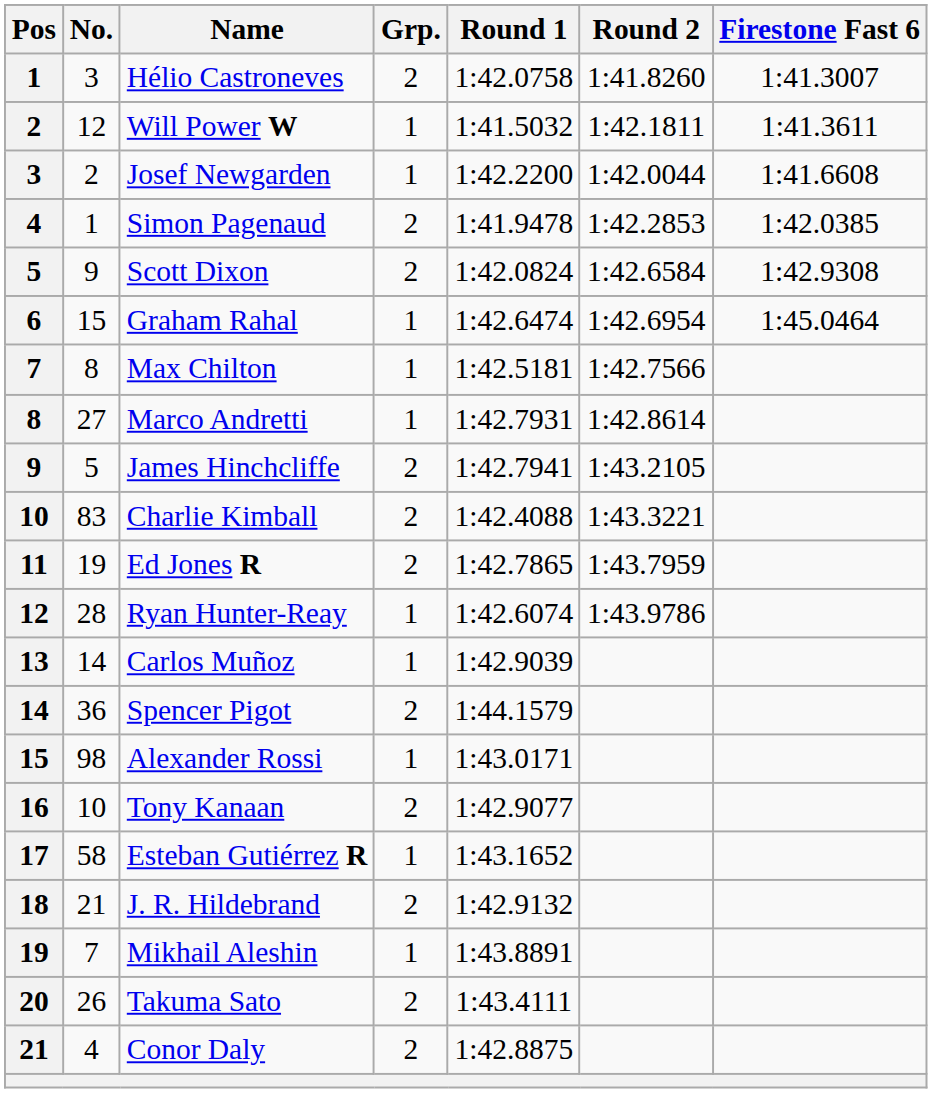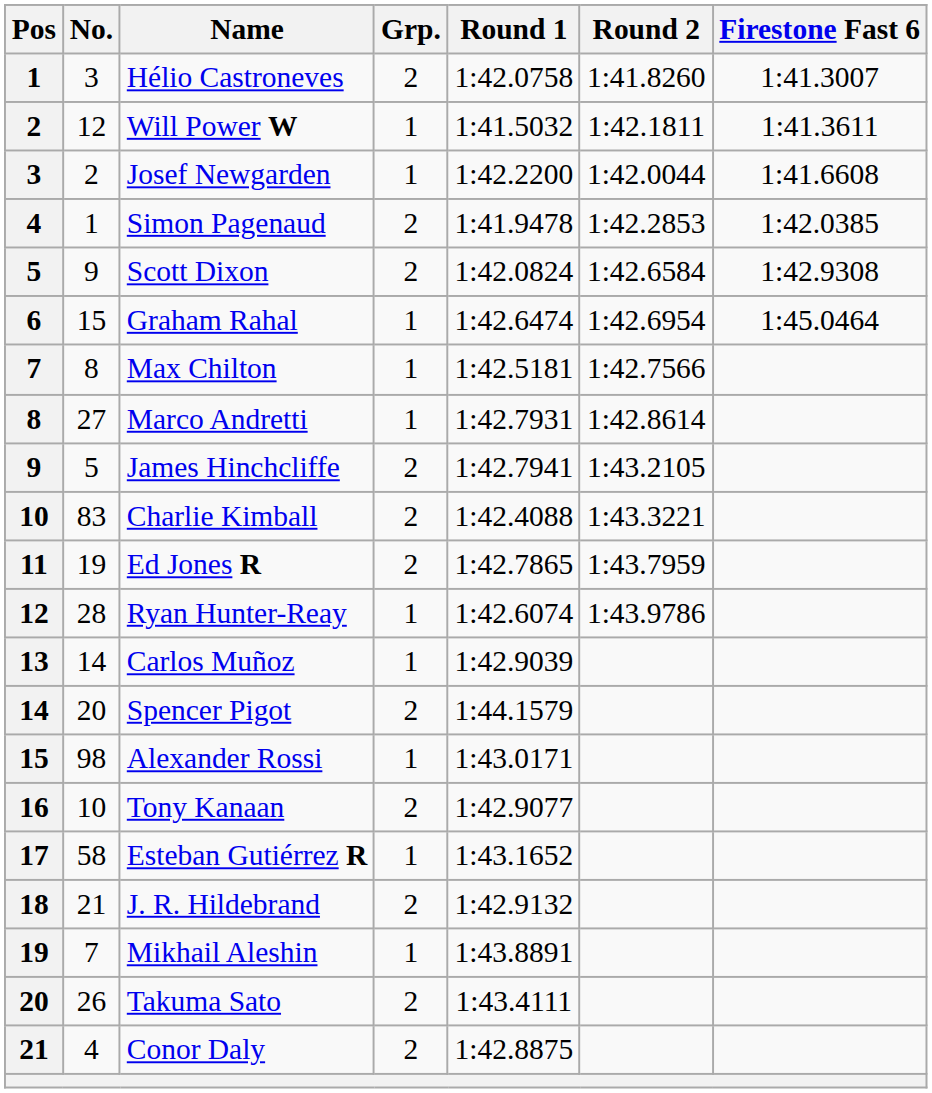Spencer Pigot | No.: 36 -> 20
